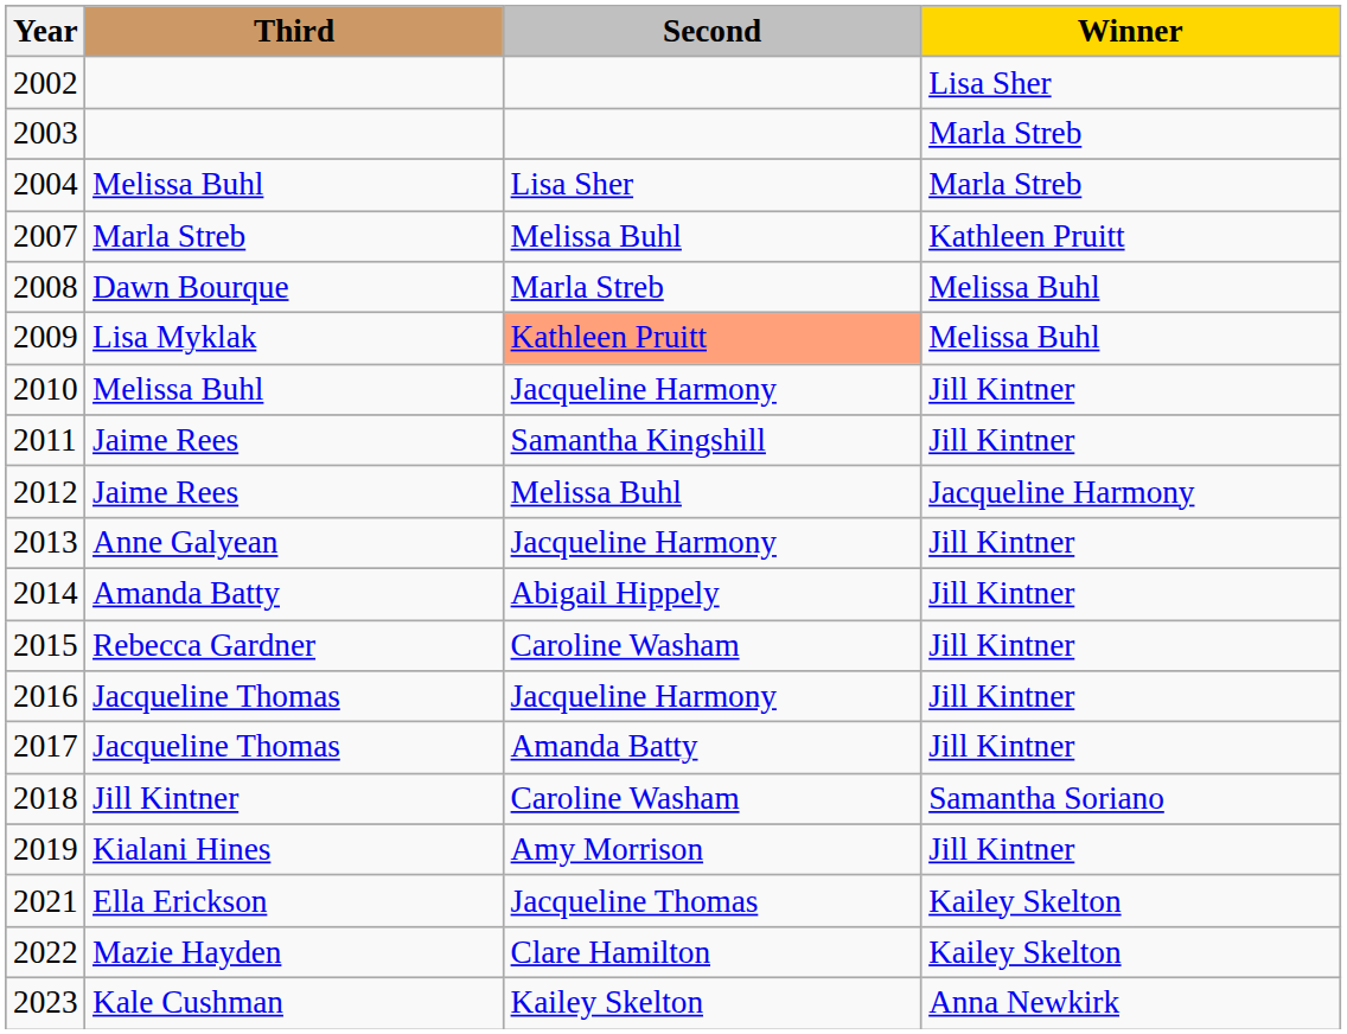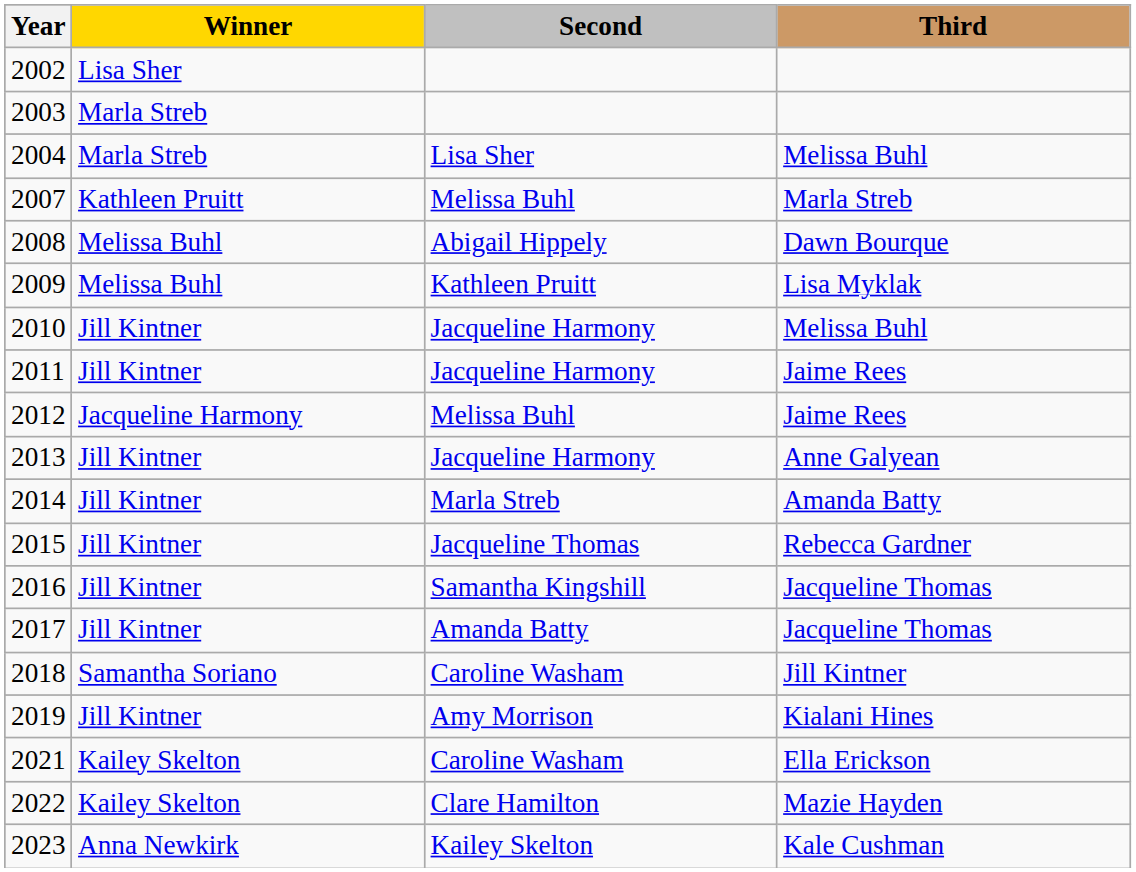columns swapped: Winner <-> Third
2008 | Second: Marla Streb -> Abigail Hippely
2009 | Second: lightsalmon background -> no background
2011 | Second: Samantha Kingshill -> Jacqueline Harmony
2014 | Second: Abigail Hippely -> Marla Streb
2015 | Second: Caroline Washam -> Jacqueline Thomas
2016 | Second: Jacqueline Harmony -> Samantha Kingshill
2021 | Second: Jacqueline Thomas -> Caroline Washam
